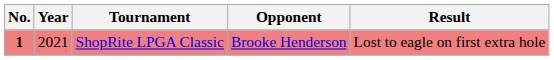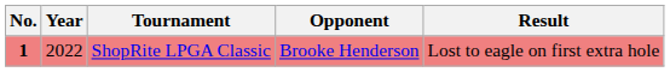ShopRite LPGA Classic | Year: 2021 -> 2022
